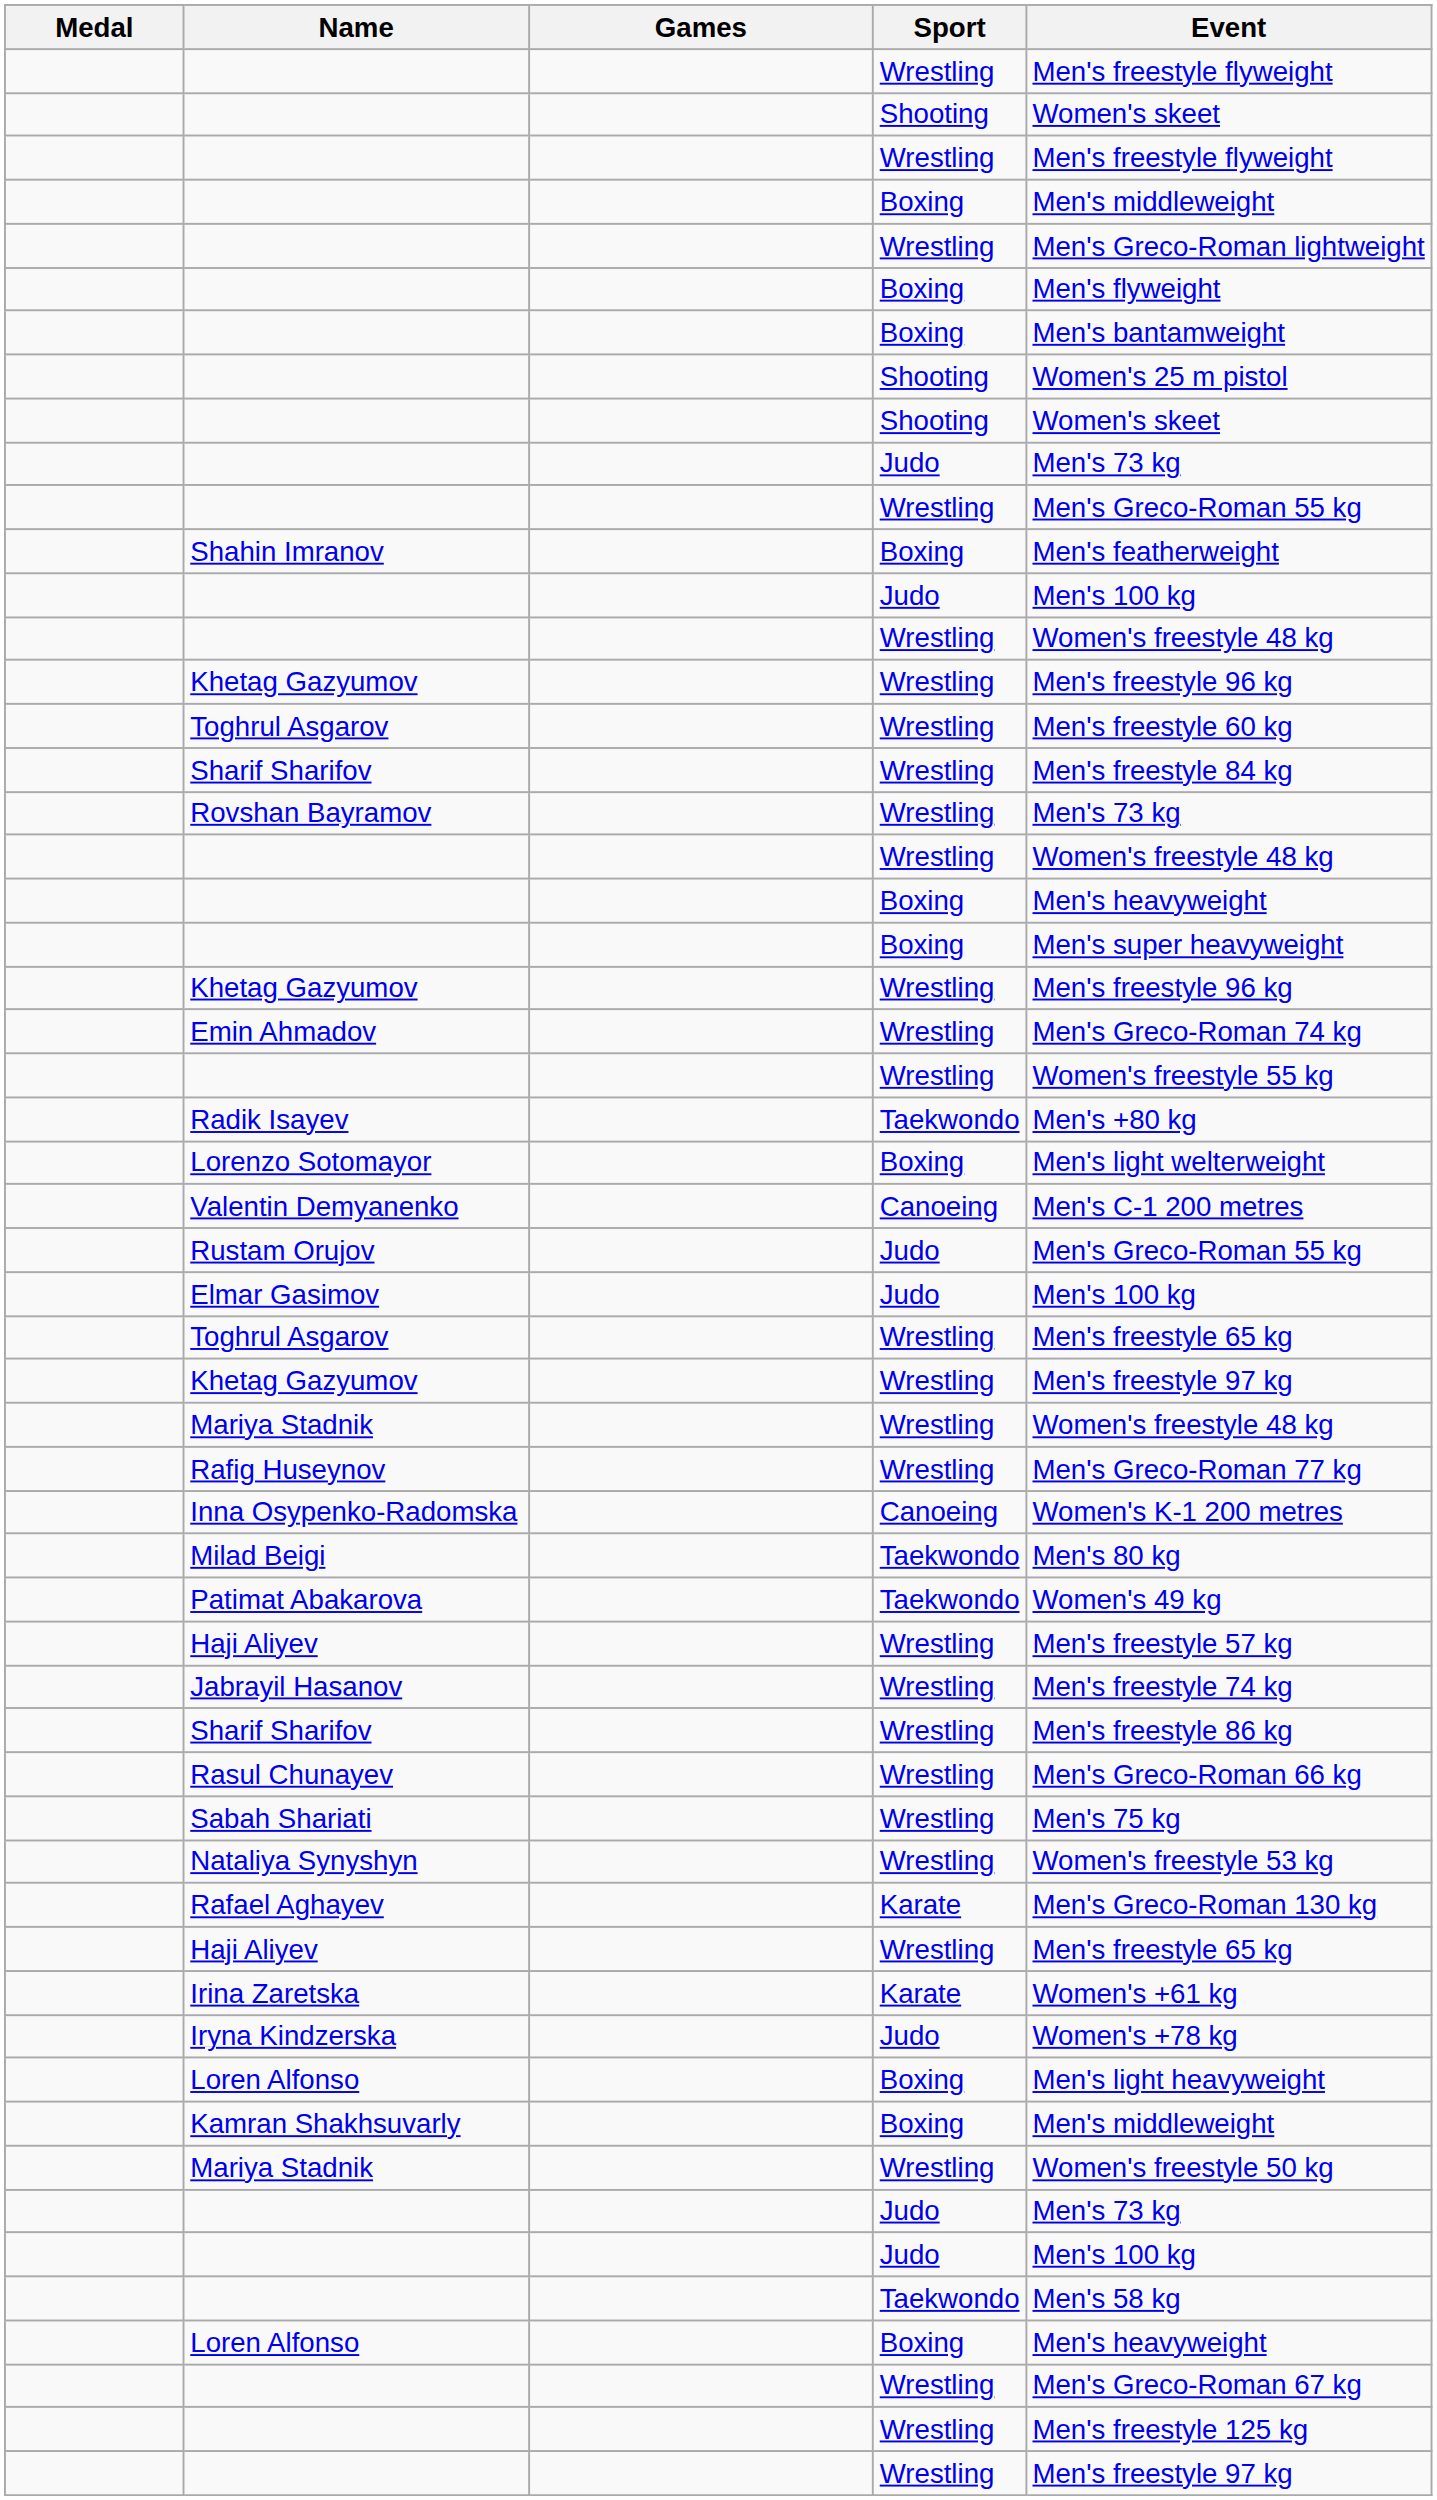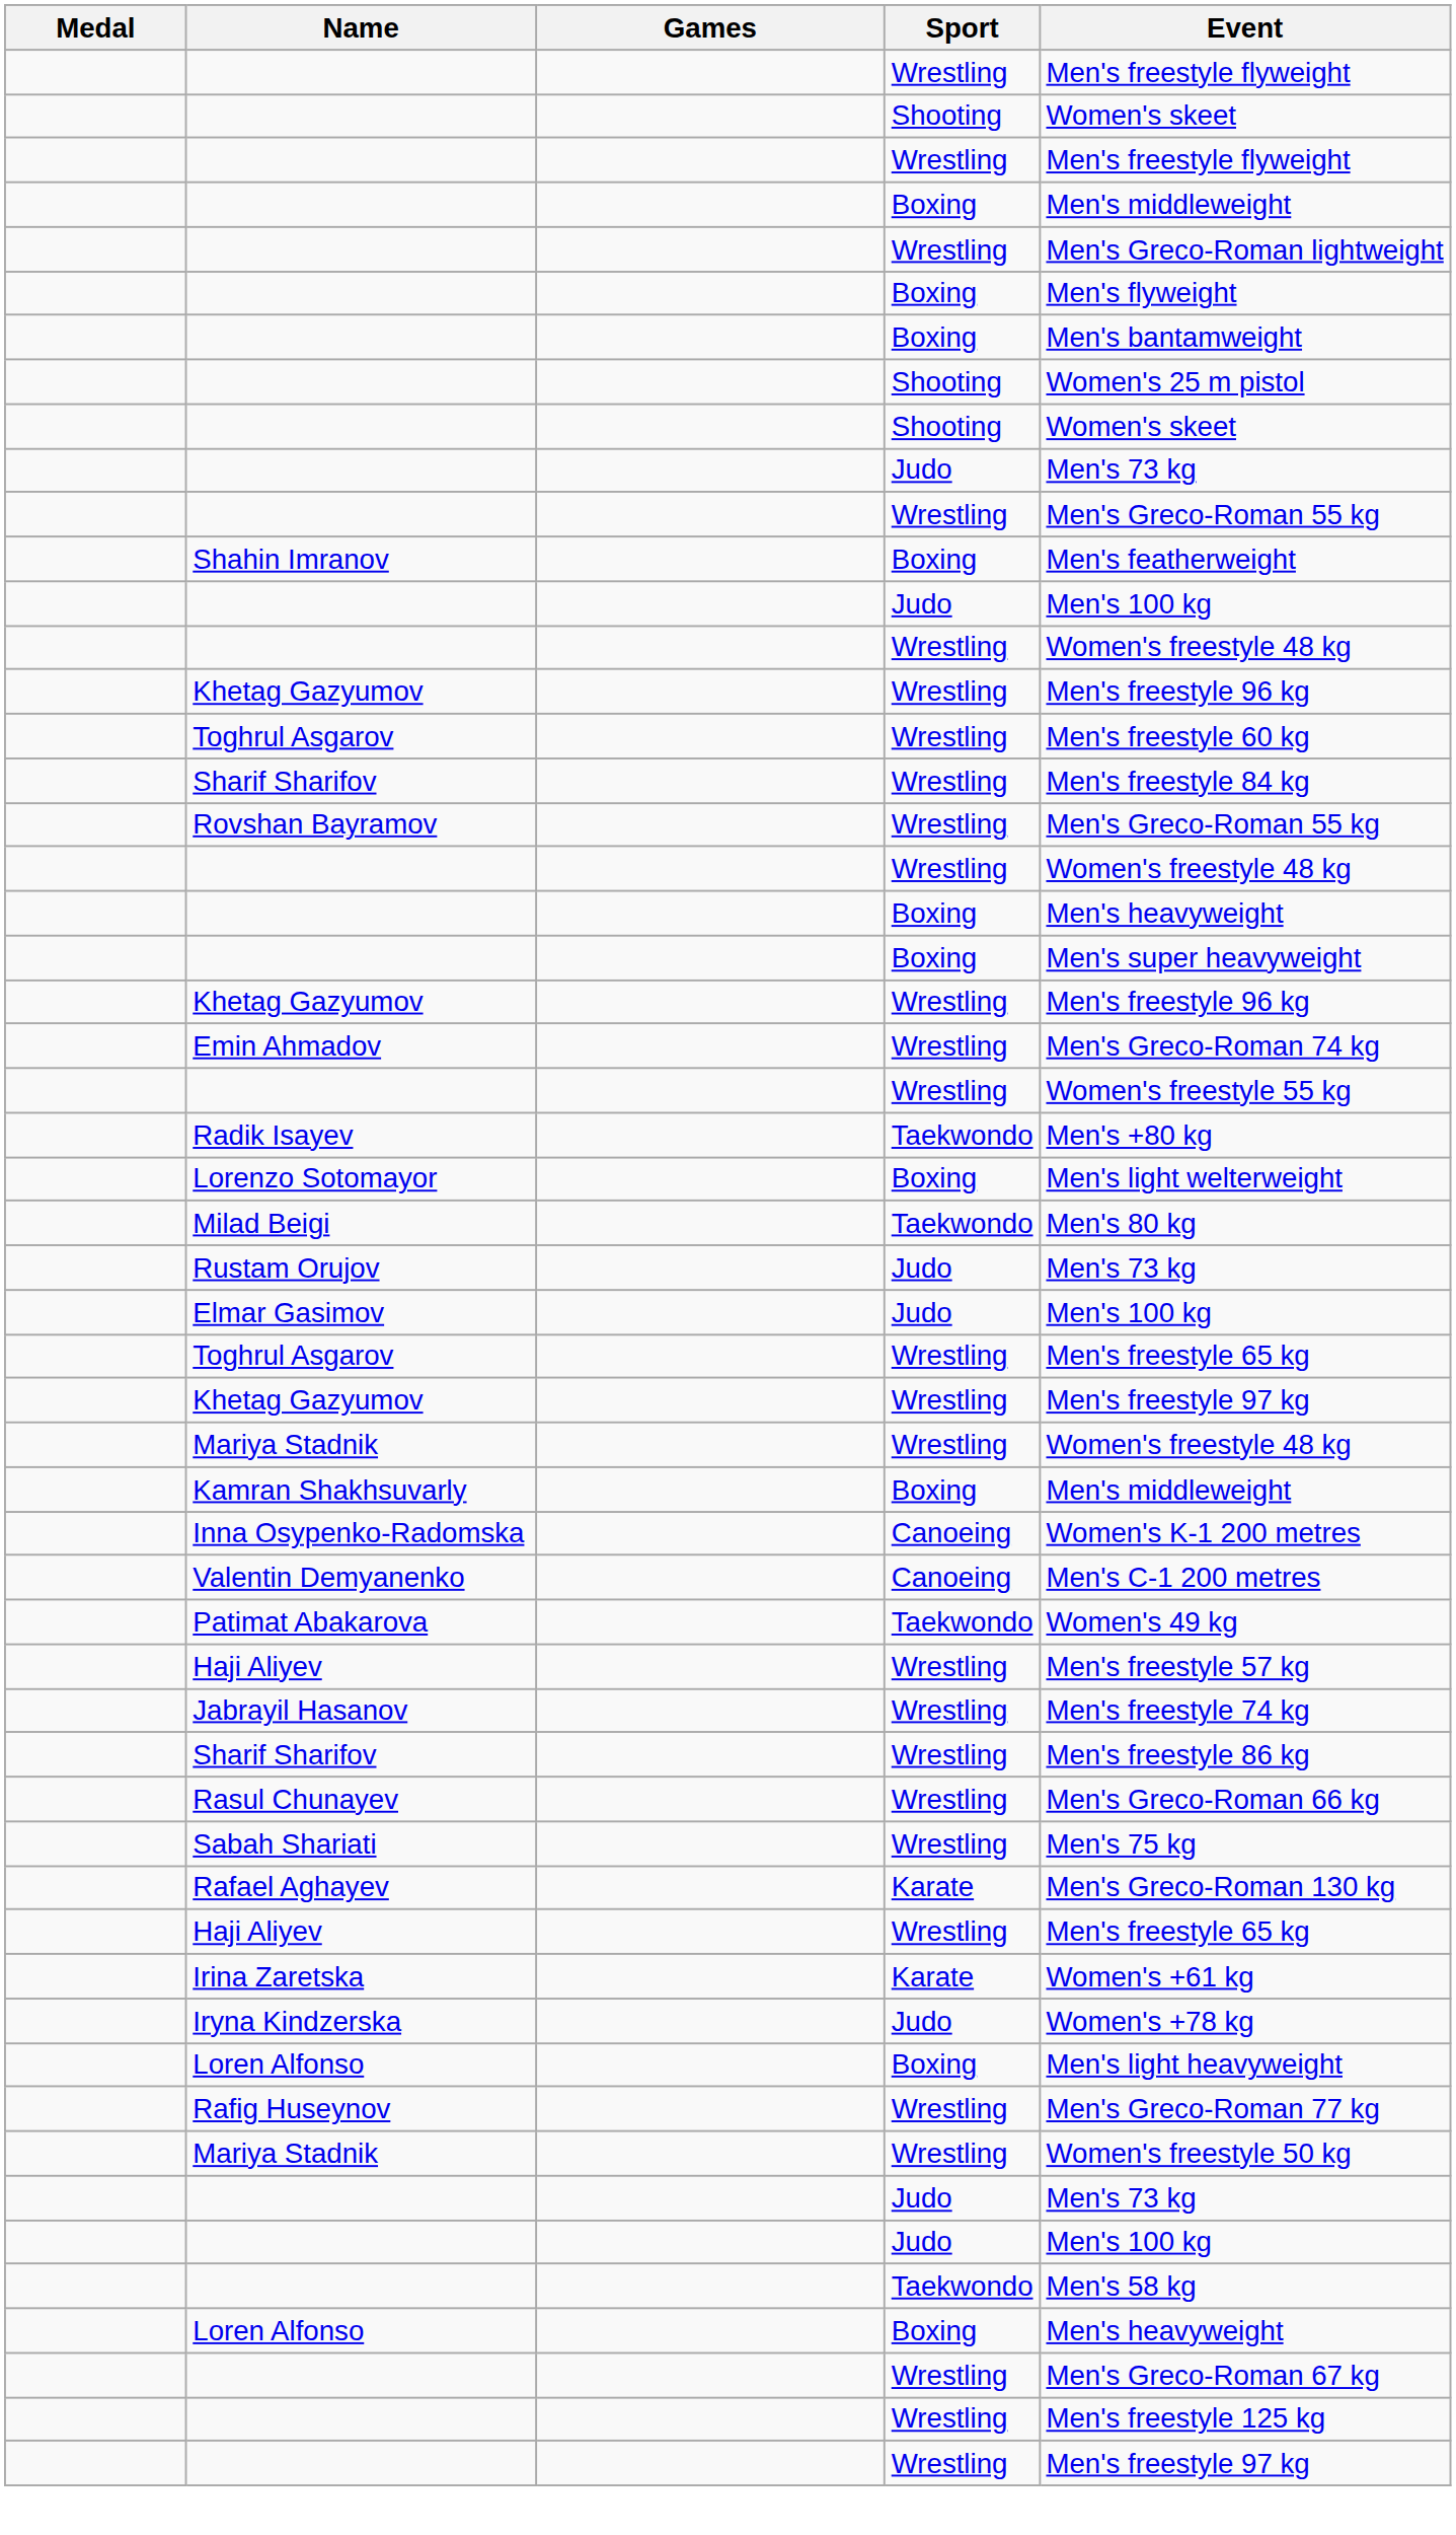Rovshan Bayramov | Event: Men's 73 kg -> Men's Greco-Roman 55 kg
rows swapped: Valentin Demyanenko <-> Milad Beigi
Rustam Orujov | Event: Men's Greco-Roman 55 kg -> Men's 73 kg
rows swapped: Kamran Shakhsuvarly <-> Rafig Huseynov
- row: Nataliya Synyshyn | Wrestling | Women's freestyle 53 kg
